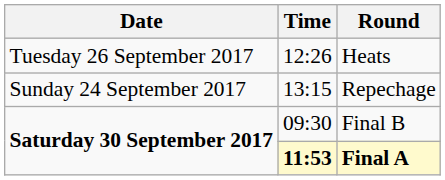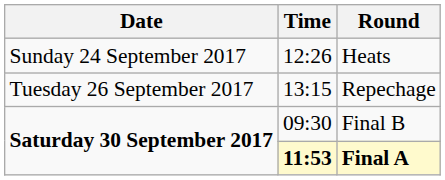Heats | Date: Tuesday 26 September 2017 -> Sunday 24 September 2017
Repechage | Date: Sunday 24 September 2017 -> Tuesday 26 September 2017
